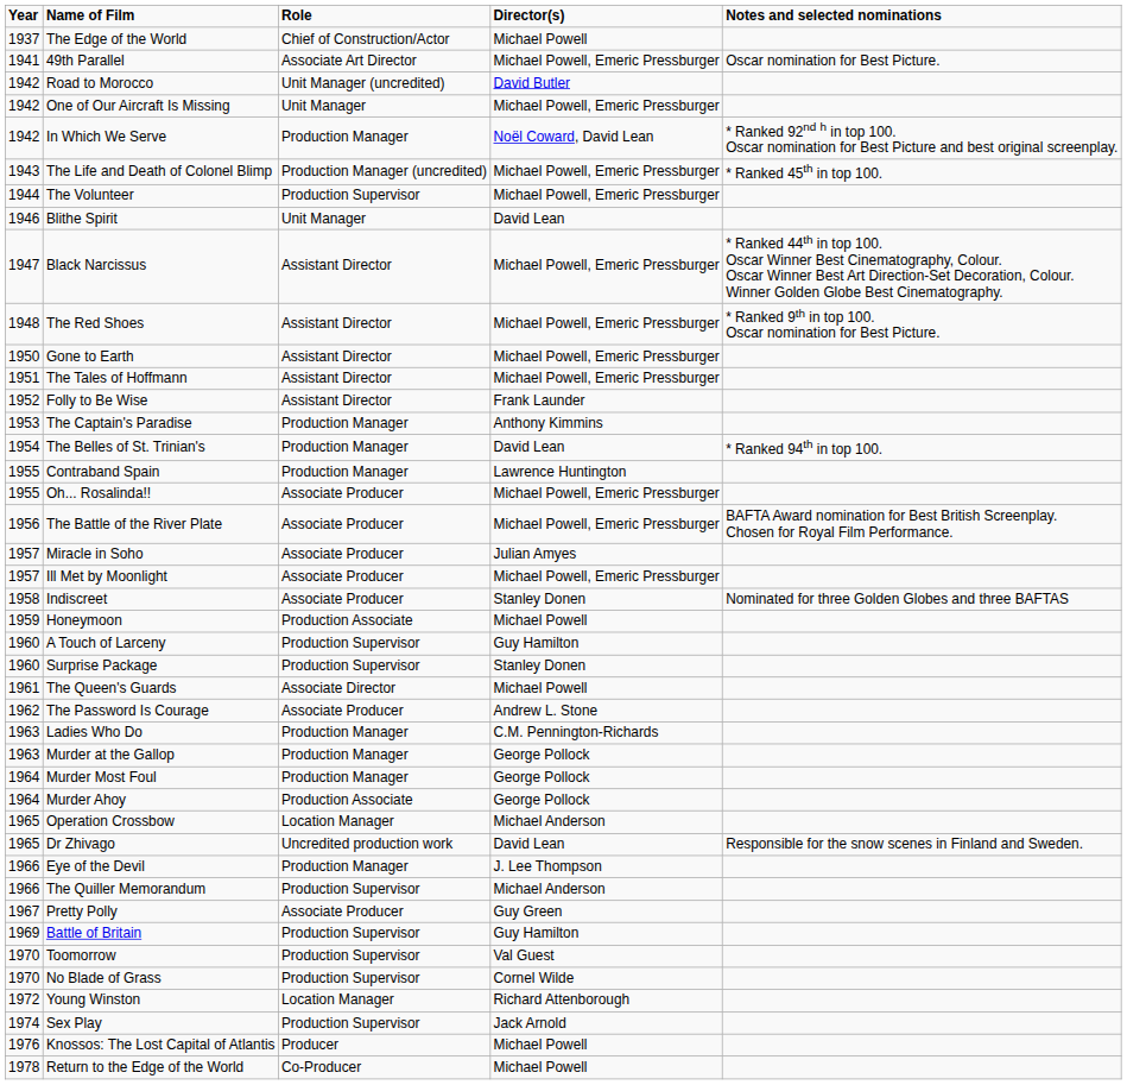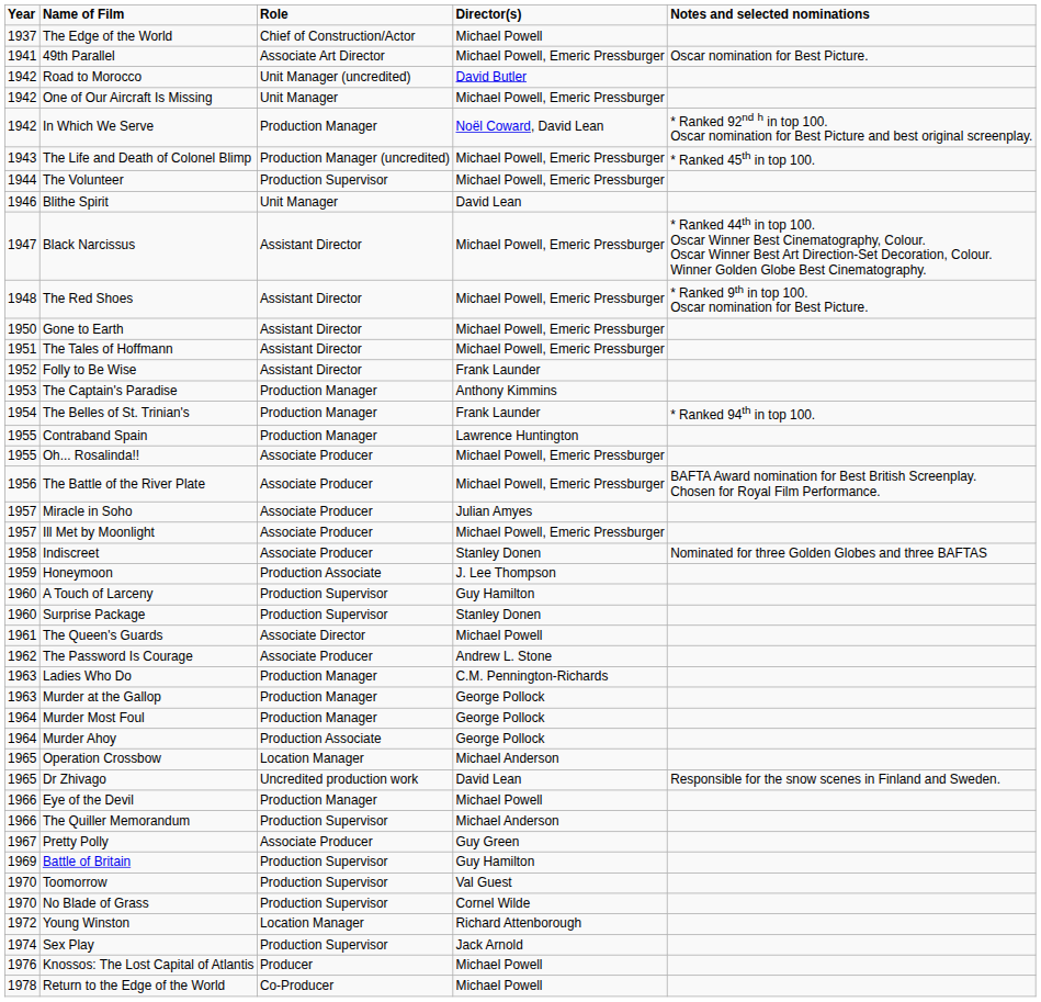The Belles of St. Trinian's | Director(s): David Lean -> Frank Launder
Honeymoon | Director(s): Michael Powell -> J. Lee Thompson
Eye of the Devil | Director(s): J. Lee Thompson -> Michael Powell
